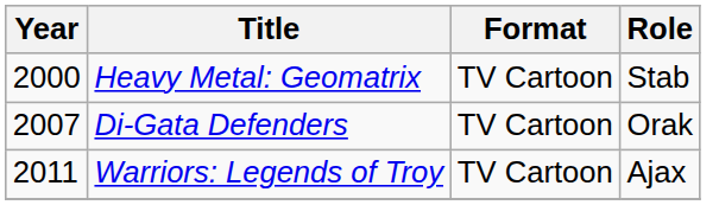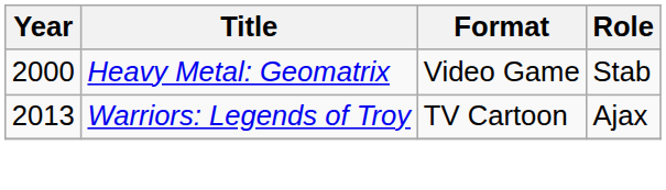Heavy Metal: Geomatrix | Format: TV Cartoon -> Video Game
- row: 2007 | Di-Gata Defenders | TV Cartoon | Orak
Warriors: Legends of Troy | Year: 2011 -> 2013
